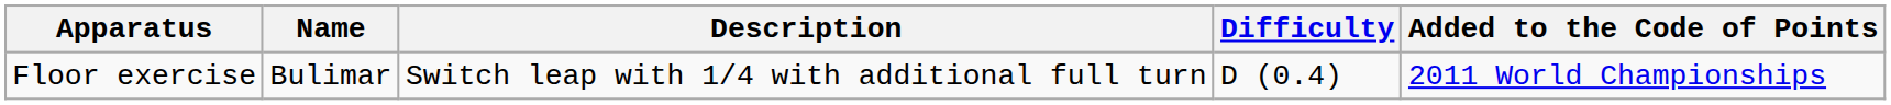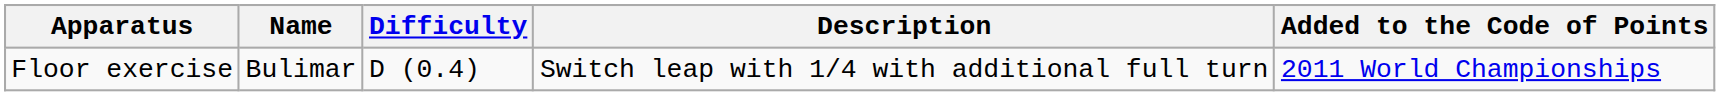columns swapped: Description <-> Difficulty
